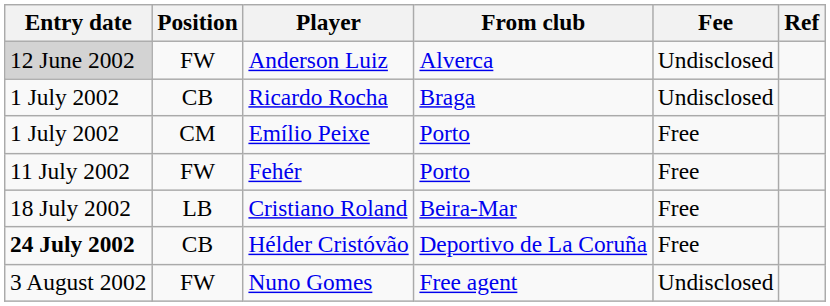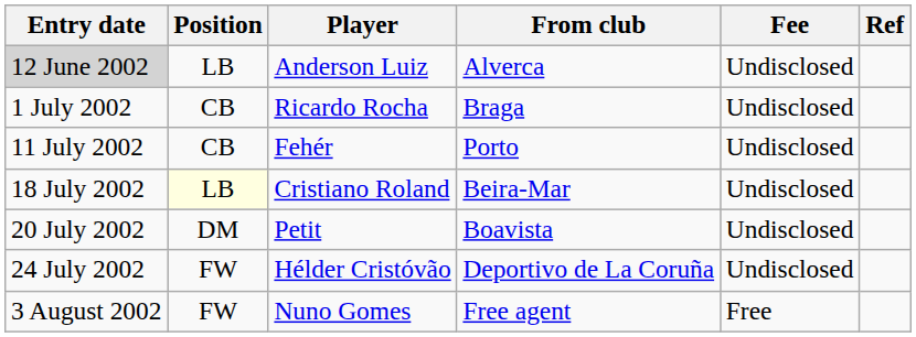Anderson Luiz | Position: FW -> LB
- row: 1 July 2002 | CM | Emílio Peixe | Porto | Free
Fehér | Position: FW -> CB
Fehér | Fee: Free -> Undisclosed
Cristiano Roland | Position: no background -> lightyellow background
Cristiano Roland | Fee: Free -> Undisclosed
+ row: 20 July 2002 | DM | Petit | Boavista | Undisclosed
Hélder Cristóvão | Entry date: bold -> normal
Hélder Cristóvão | Position: CB -> FW
Hélder Cristóvão | Fee: Free -> Undisclosed
Nuno Gomes | Fee: Undisclosed -> Free
